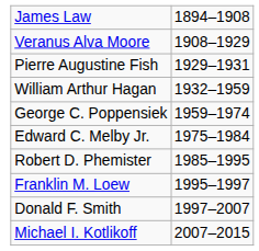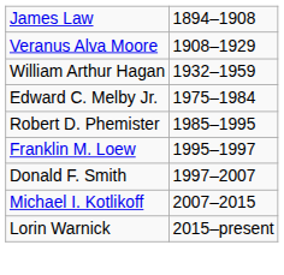- row: Pierre Augustine Fish | 1929–1931
- row: George C. Poppensiek | 1959–1974
+ row: Lorin Warnick | 2015–present
